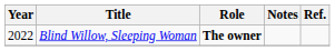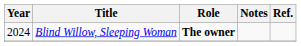Blind Willow, Sleeping Woman | Year: 2022 -> 2024
